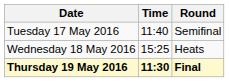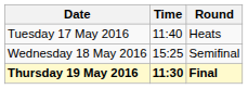Tuesday 17 May 2016 | Round: Semifinal -> Heats
Wednesday 18 May 2016 | Round: Heats -> Semifinal
